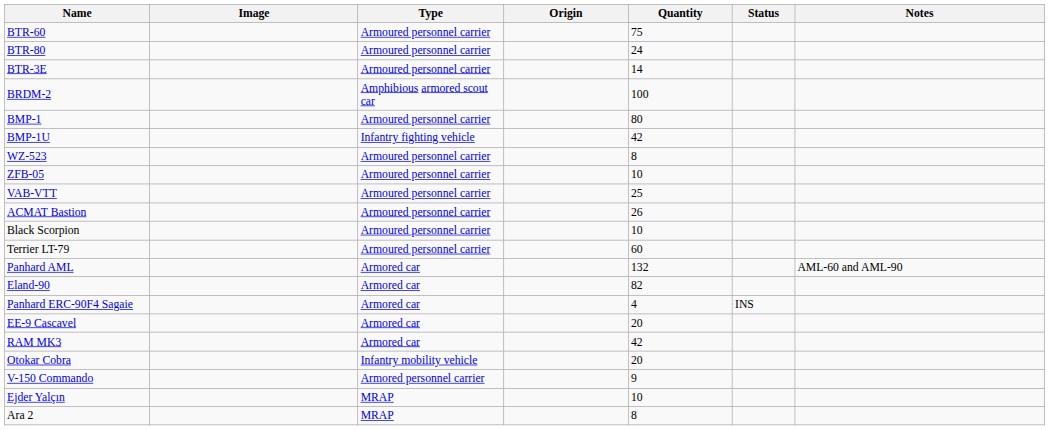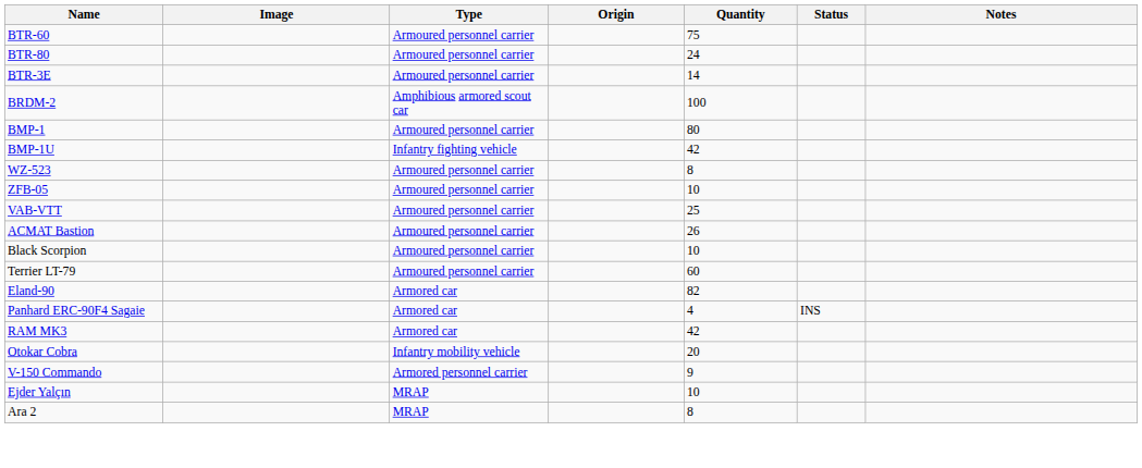- row: Panhard AML | Armored car | 132 | AML-60 and AML-90
- row: EE-9 Cascavel | Armored car | 20
